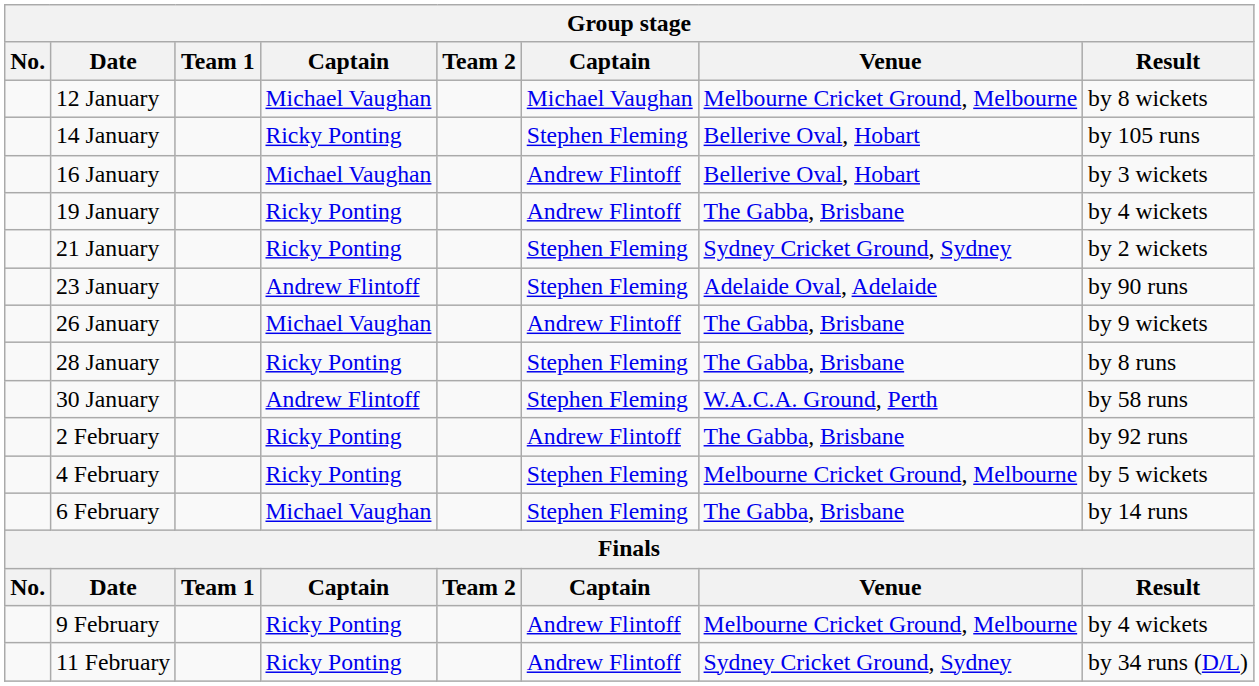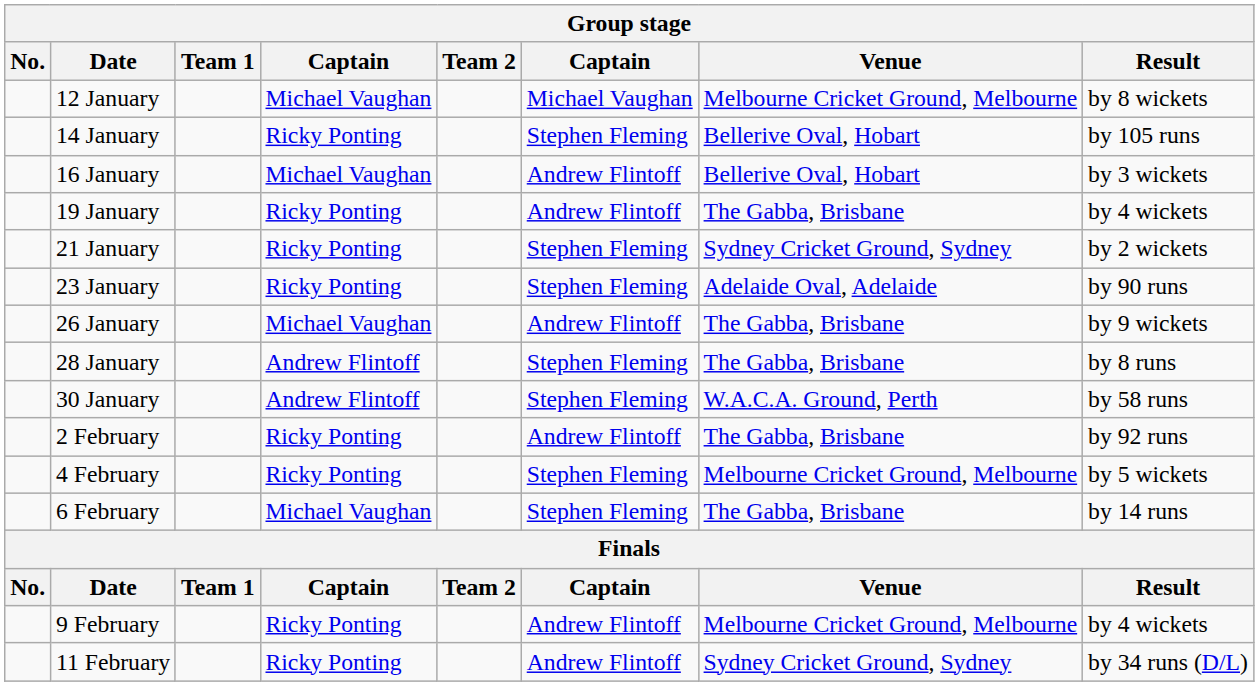23 January | column 4: Andrew Flintoff -> Ricky Ponting
28 January | column 4: Ricky Ponting -> Andrew Flintoff
